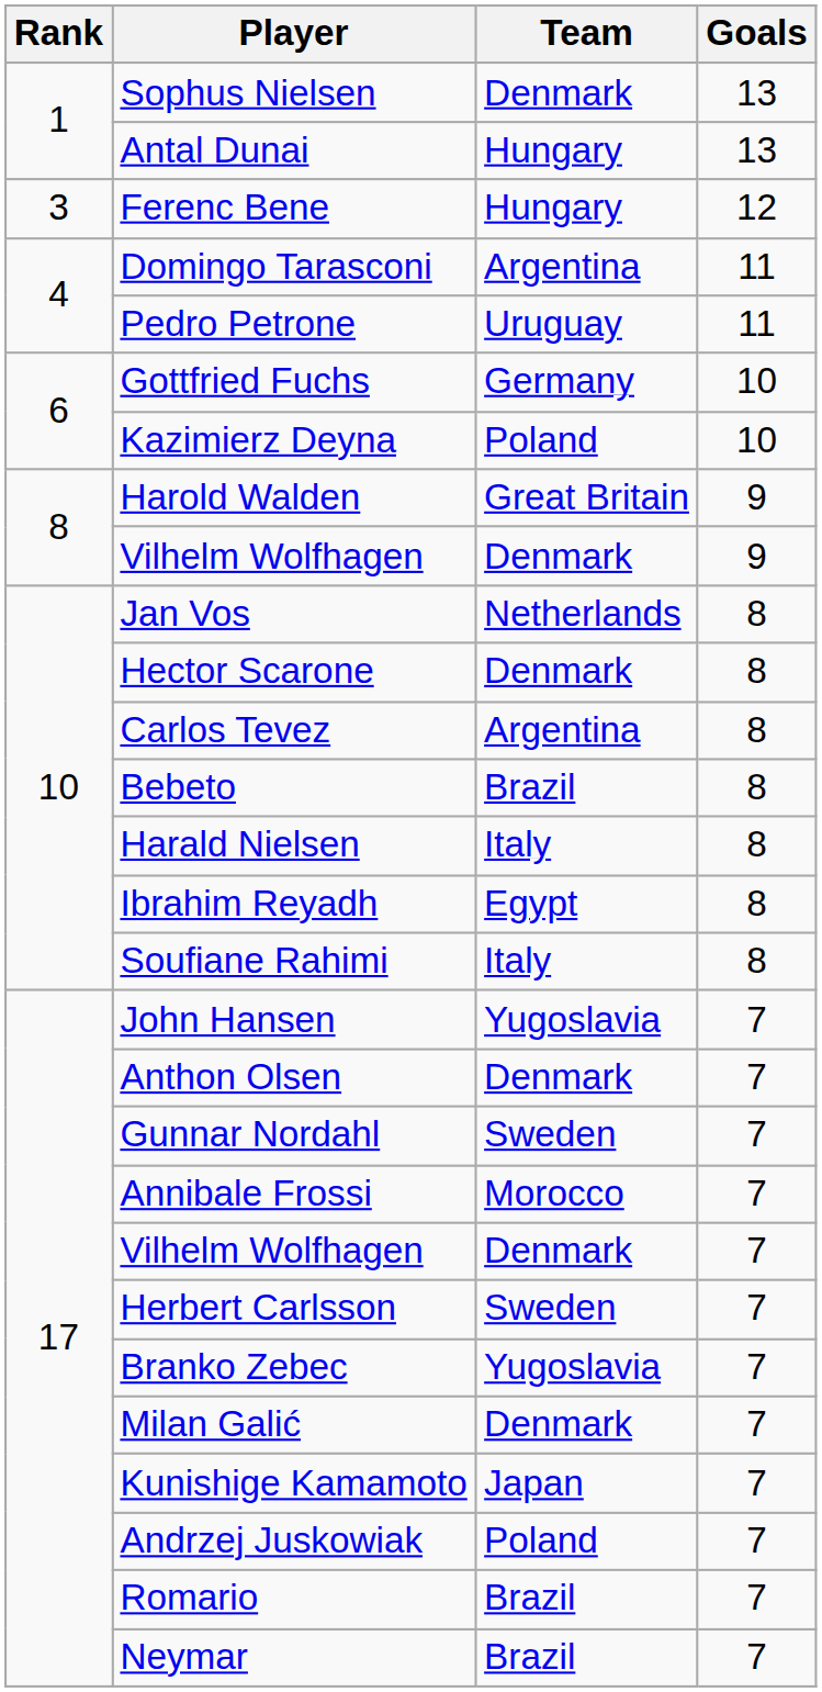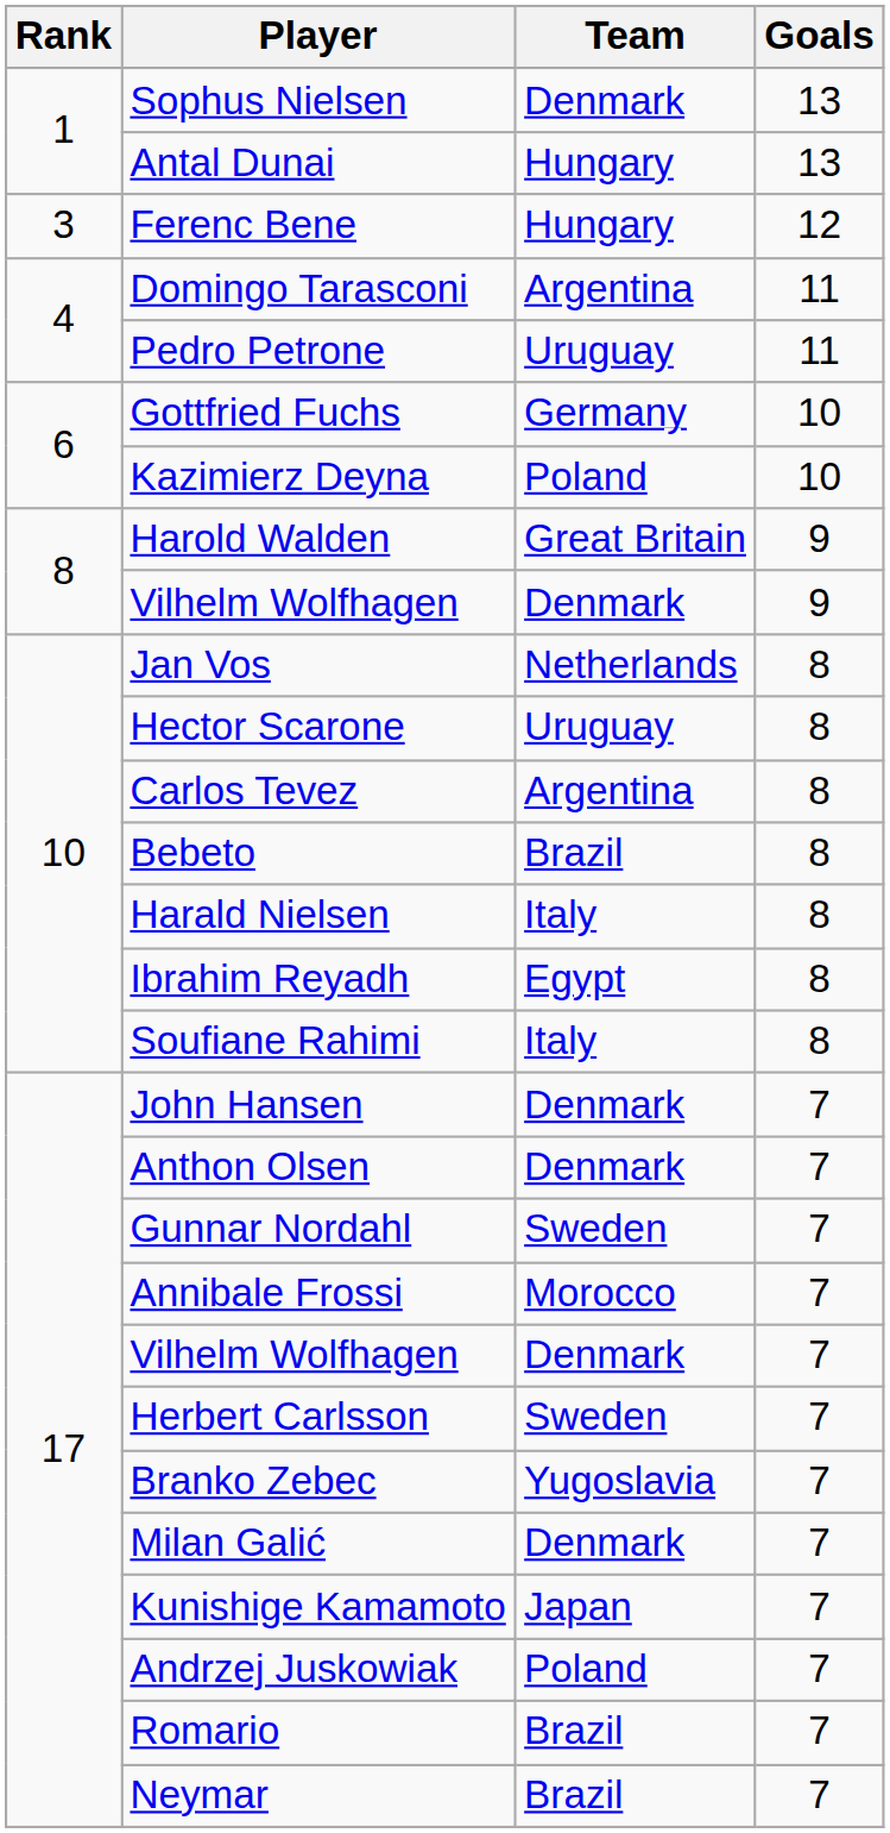Hector Scarone | Team: Denmark -> Uruguay
John Hansen | Team: Yugoslavia -> Denmark
